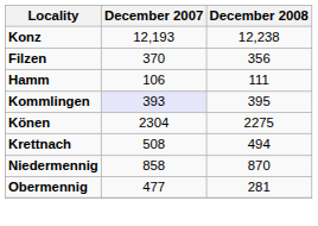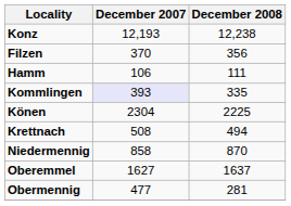Kommlingen | December 2008: 395 -> 335
Könen | December 2008: 2275 -> 2225
+ row: Oberemmel | 1627 | 1637
